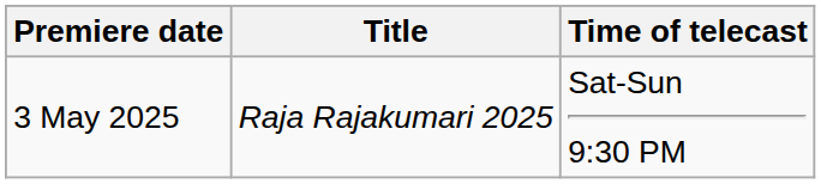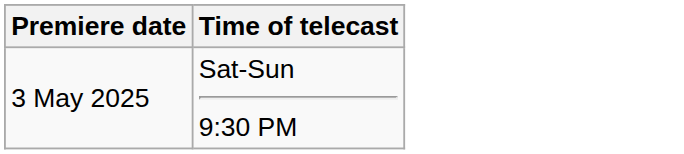- column: Title | Raja Rajakumari 2025
